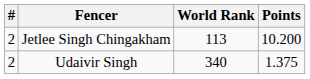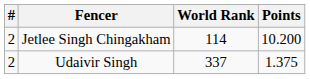Jetlee Singh Chingakham | World Rank: 113 -> 114
Udaivir Singh | World Rank: 340 -> 337
